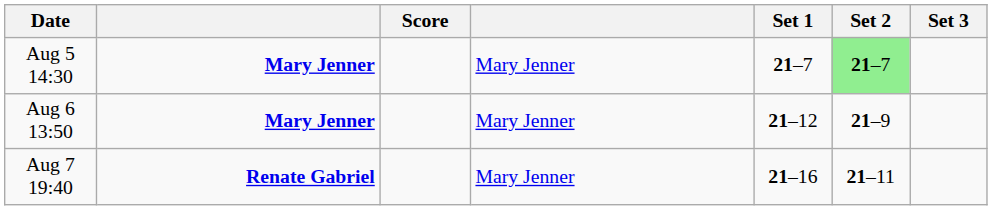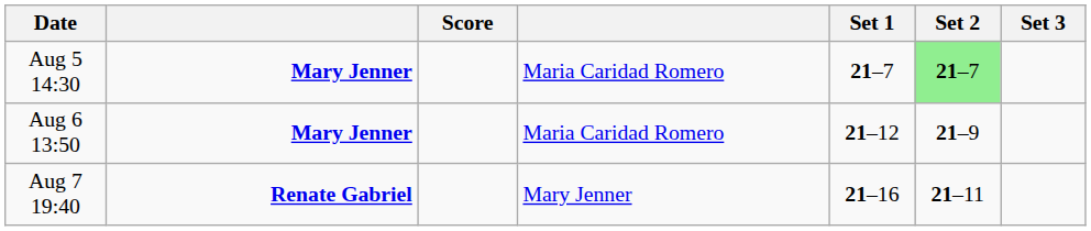Aug 5 14:30 | column 4: Mary Jenner -> Maria Caridad Romero
Aug 6 13:50 | column 4: Mary Jenner -> Maria Caridad Romero
